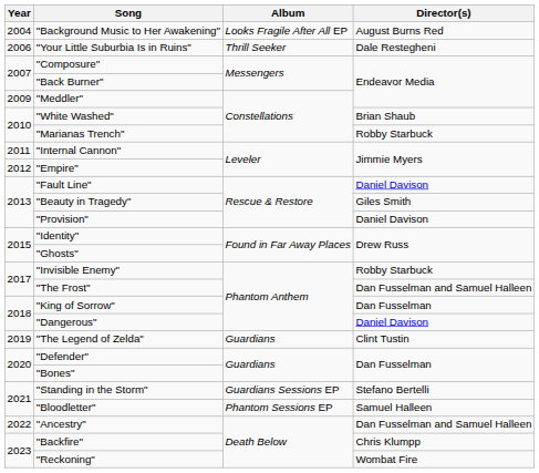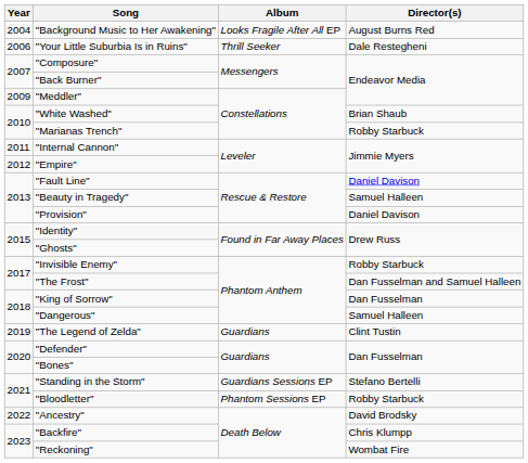"Beauty in Tragedy" | Director(s): Giles Smith -> Samuel Halleen
"Dangerous" | Director(s): Daniel Davison -> Samuel Halleen
"Bloodletter" | Director(s): Samuel Halleen -> Robby Starbuck
"Ancestry" | Director(s): Dan Fusselman and Samuel Halleen -> David Brodsky
